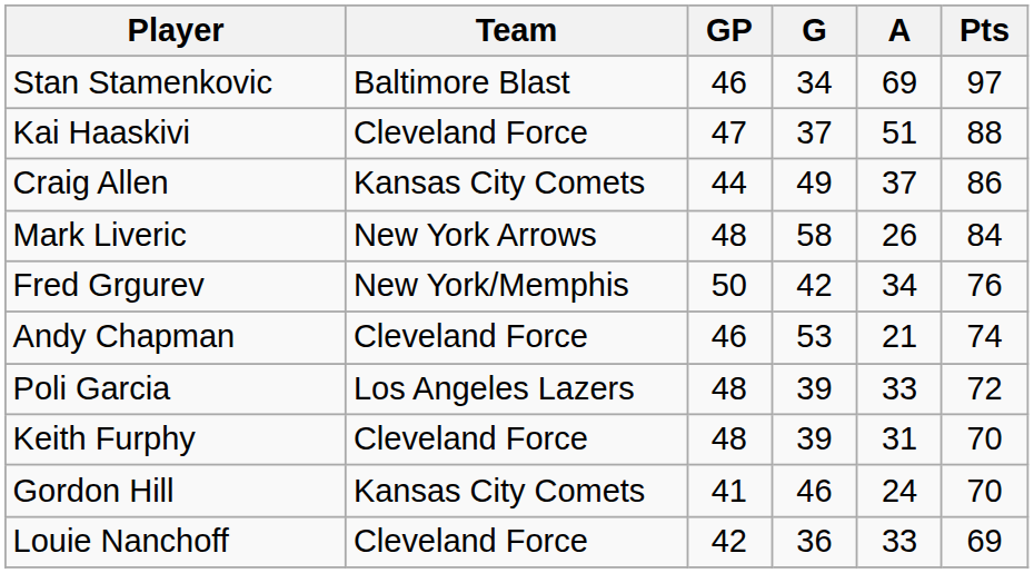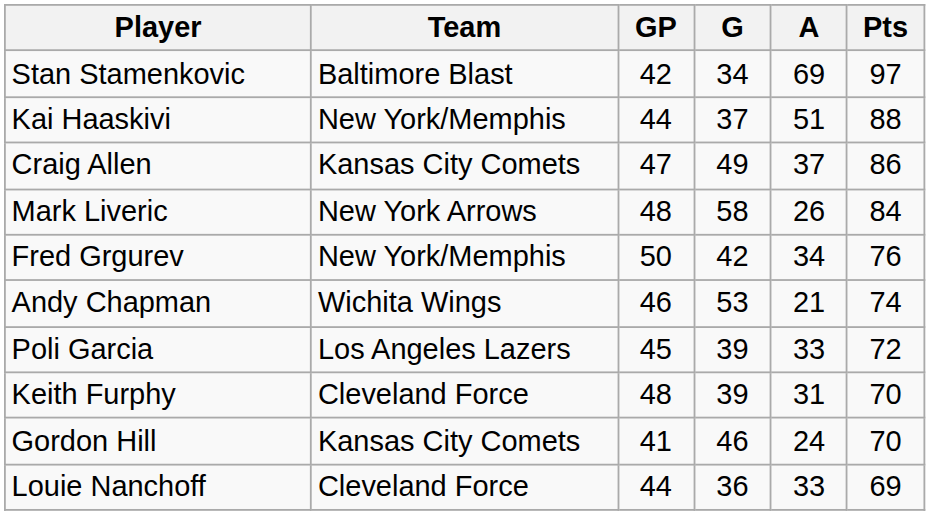Stan Stamenkovic | GP: 46 -> 42
Kai Haaskivi | Team: Cleveland Force -> New York/Memphis
Kai Haaskivi | GP: 47 -> 44
Craig Allen | GP: 44 -> 47
Andy Chapman | Team: Cleveland Force -> Wichita Wings
Poli Garcia | GP: 48 -> 45
Louie Nanchoff | GP: 42 -> 44
